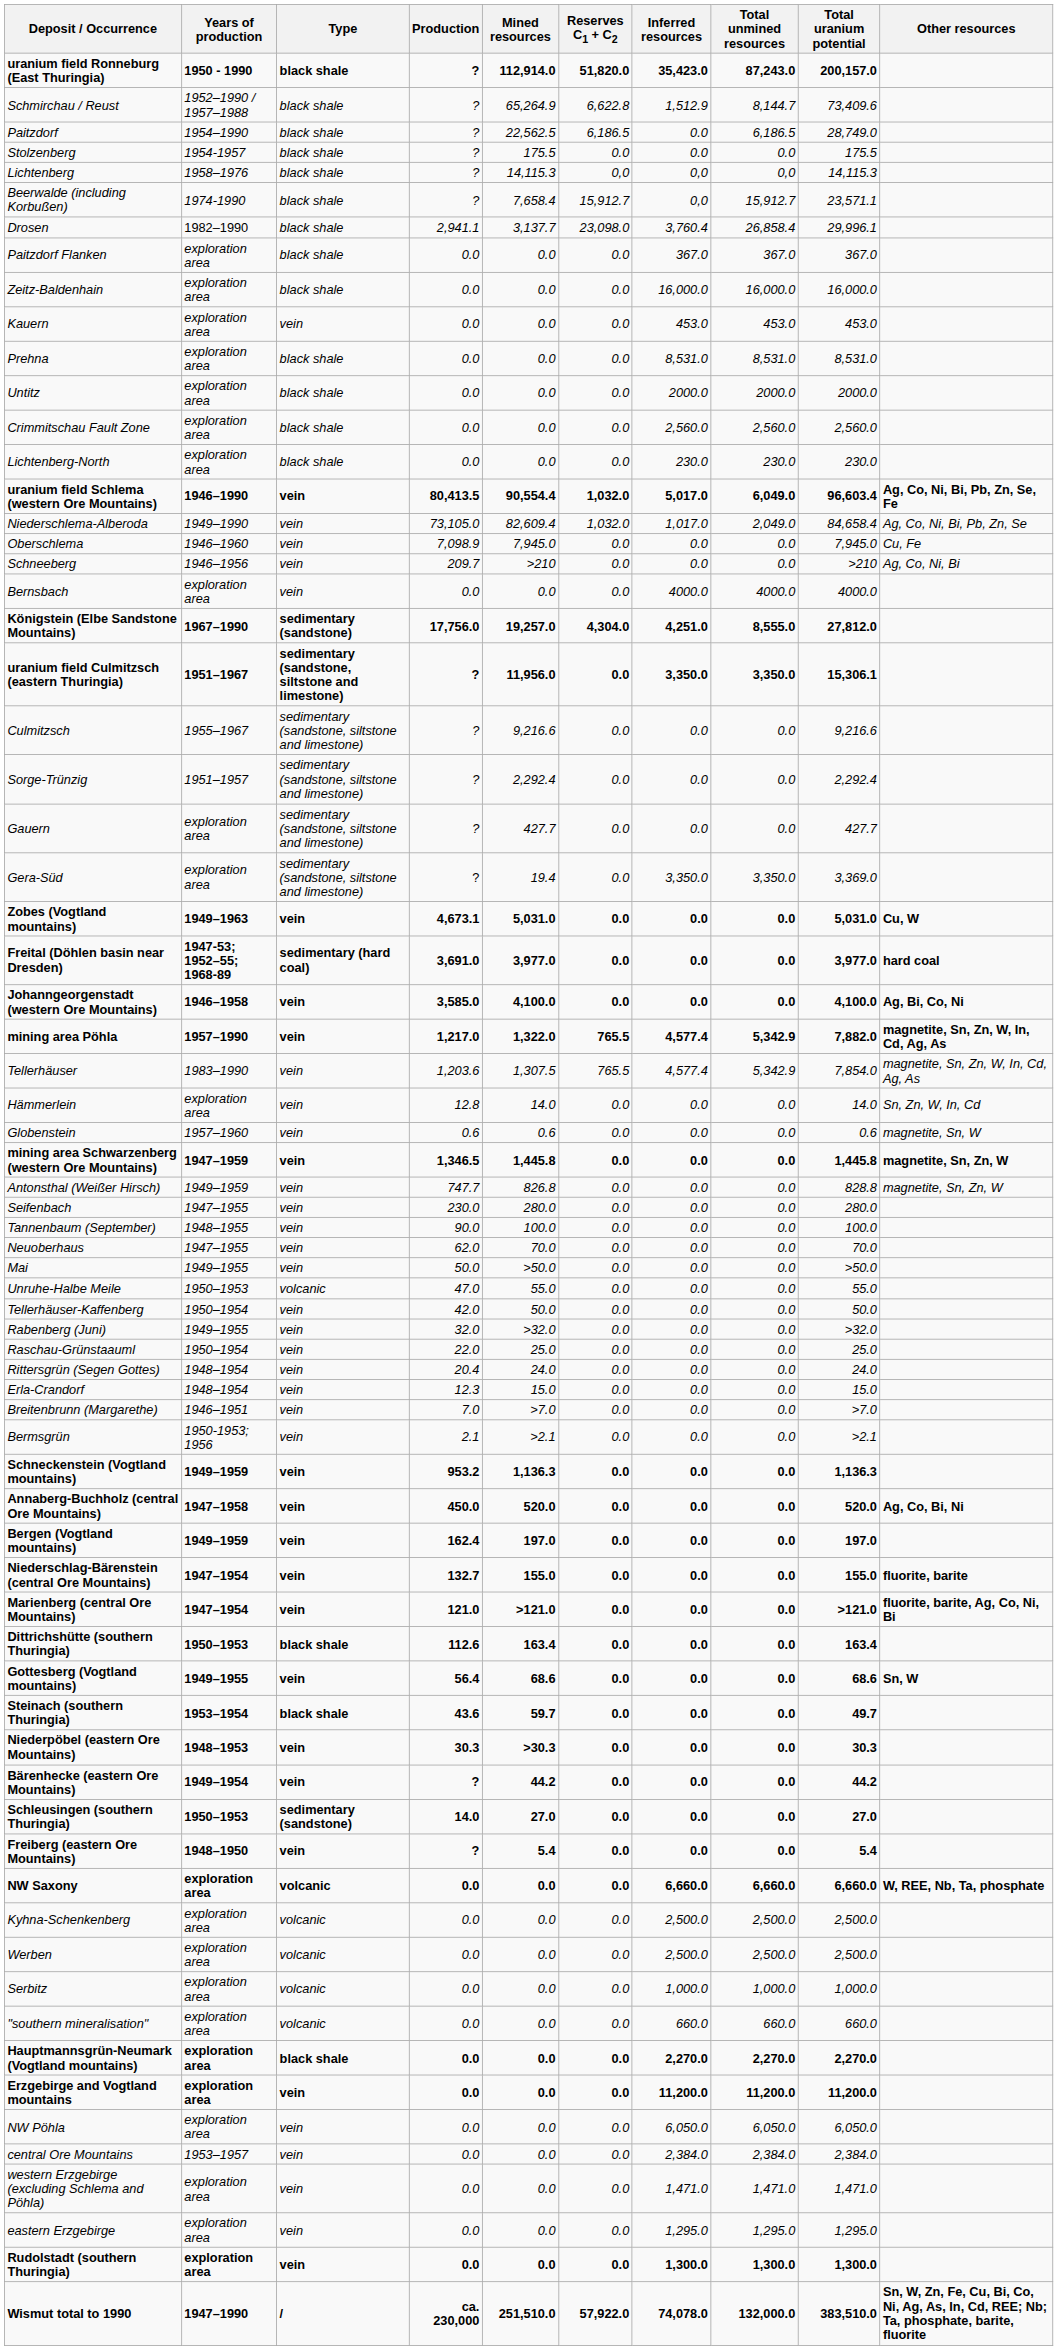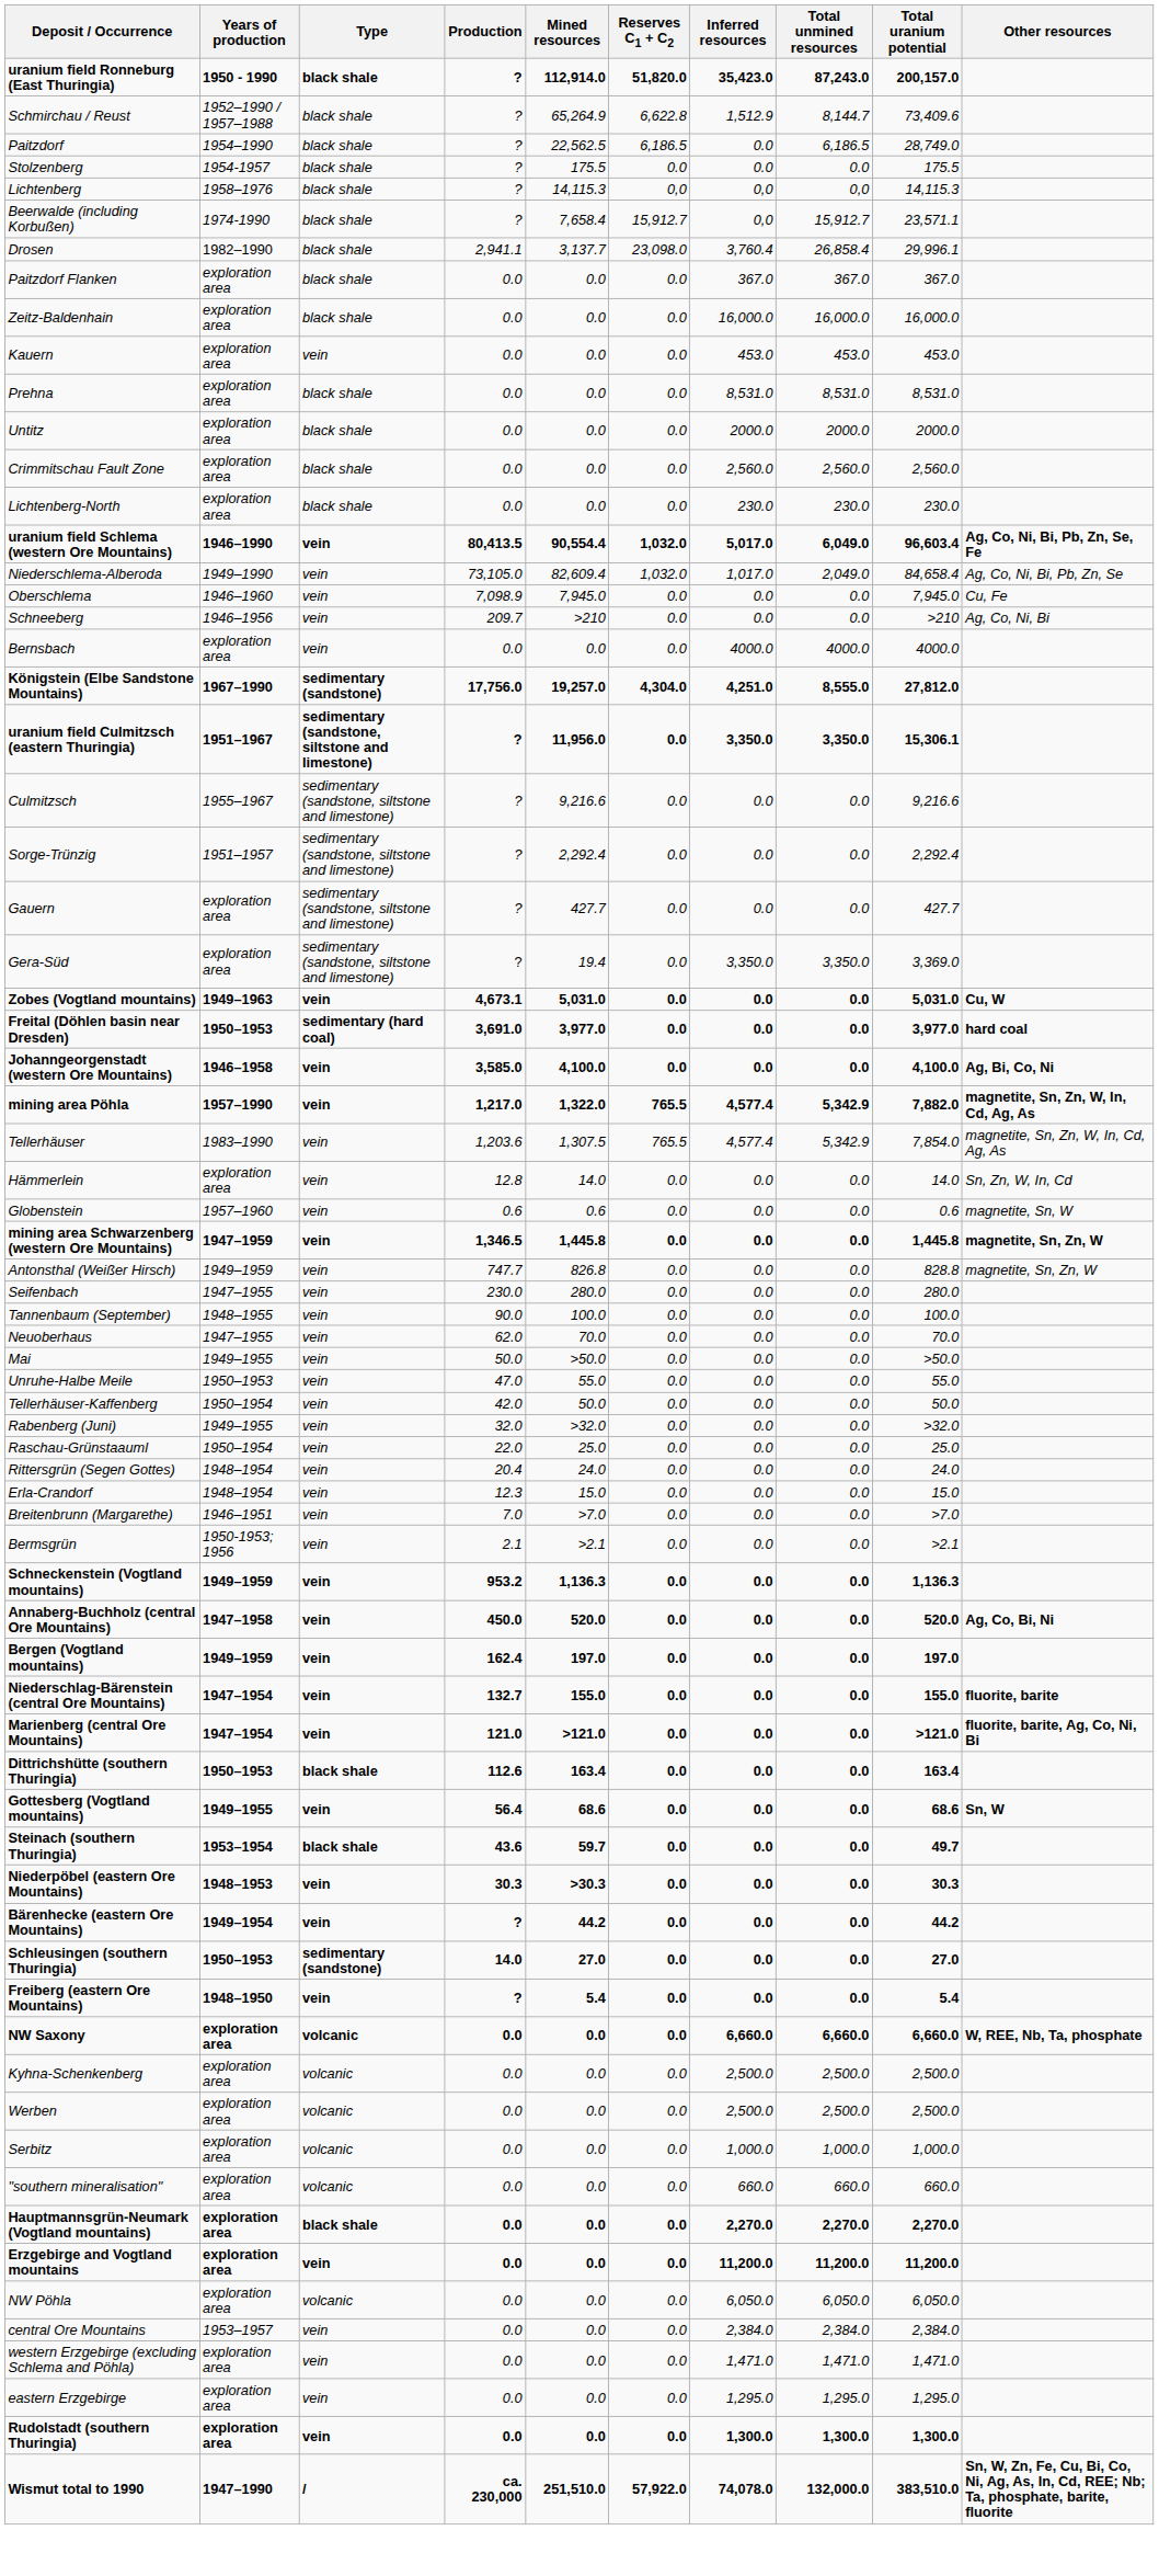Freital (Döhlen basin near Dresden) | Years of production: 1947-53; 1952–55; 1968-89 -> 1950–1953
Unruhe-Halbe Meile | Type: volcanic -> vein
NW Pöhla | Type: vein -> volcanic
